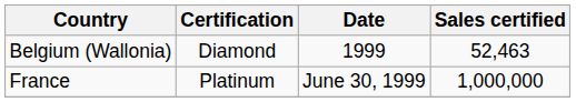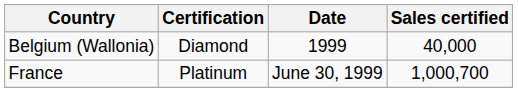Belgium (Wallonia) | Sales certified: 52,463 -> 40,000
France | Sales certified: 1,000,000 -> 1,000,700
